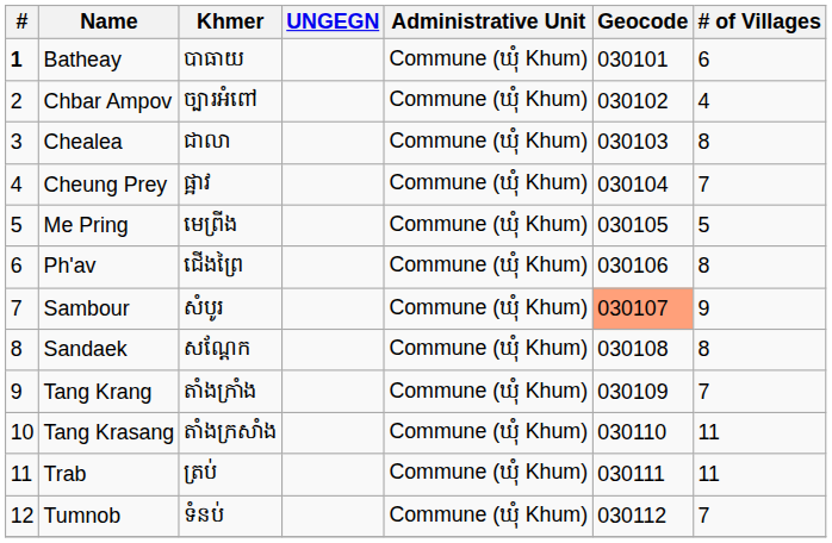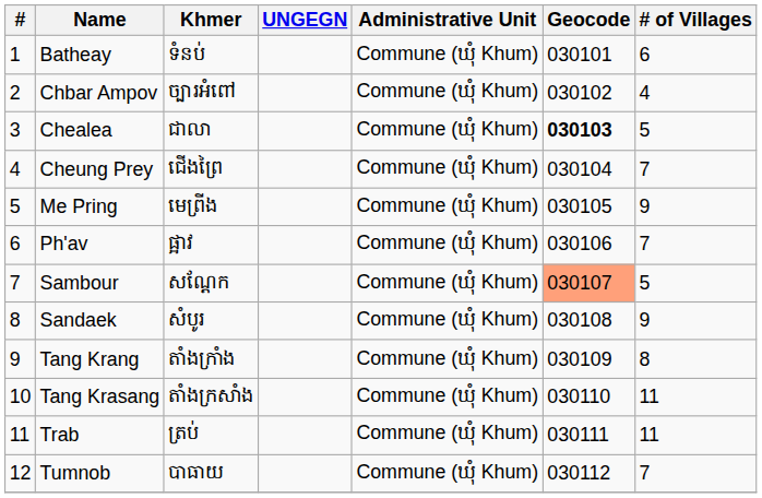Batheay | #: bold -> normal
Batheay | Khmer: បាធាយ -> ទំនប់
Chealea | Geocode: normal -> bold
Chealea | # of Villages: 8 -> 5
Cheung Prey | Khmer: ផ្អាវ -> ជើងព្រៃ
Me Pring | # of Villages: 5 -> 9
Ph'av | Khmer: ជើងព្រៃ -> ផ្អាវ
Ph'av | # of Villages: 8 -> 7
Sambour | Khmer: សំបូរ -> សណ្ដែក
Sambour | # of Villages: 9 -> 5
Sandaek | Khmer: សណ្ដែក -> សំបូរ
Sandaek | # of Villages: 8 -> 9
Tang Krang | # of Villages: 7 -> 8
Tumnob | Khmer: ទំនប់ -> បាធាយ
